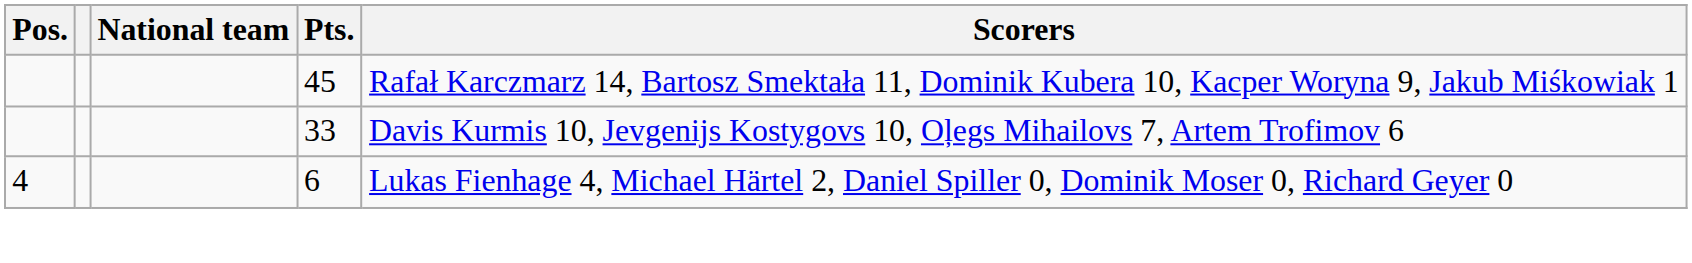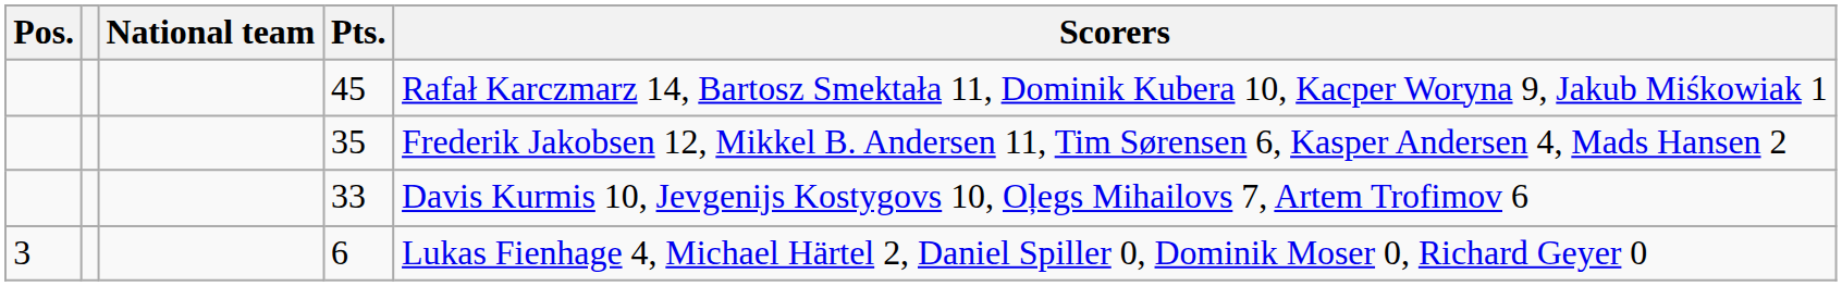+ row: 35 | Frederik Jakobsen 12, Mikkel B. Andersen 11, Tim Sørensen 6, Kasper Andersen 4, Mads Hansen 2
6 | Pos.: 4 -> 3
